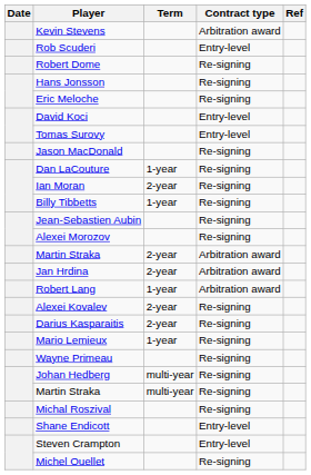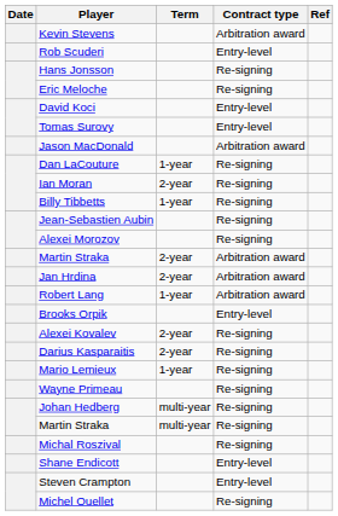- row: Robert Dome | Re-signing
Jason MacDonald | Contract type: Re-signing -> Arbitration award
+ row: Brooks Orpik | Entry-level
